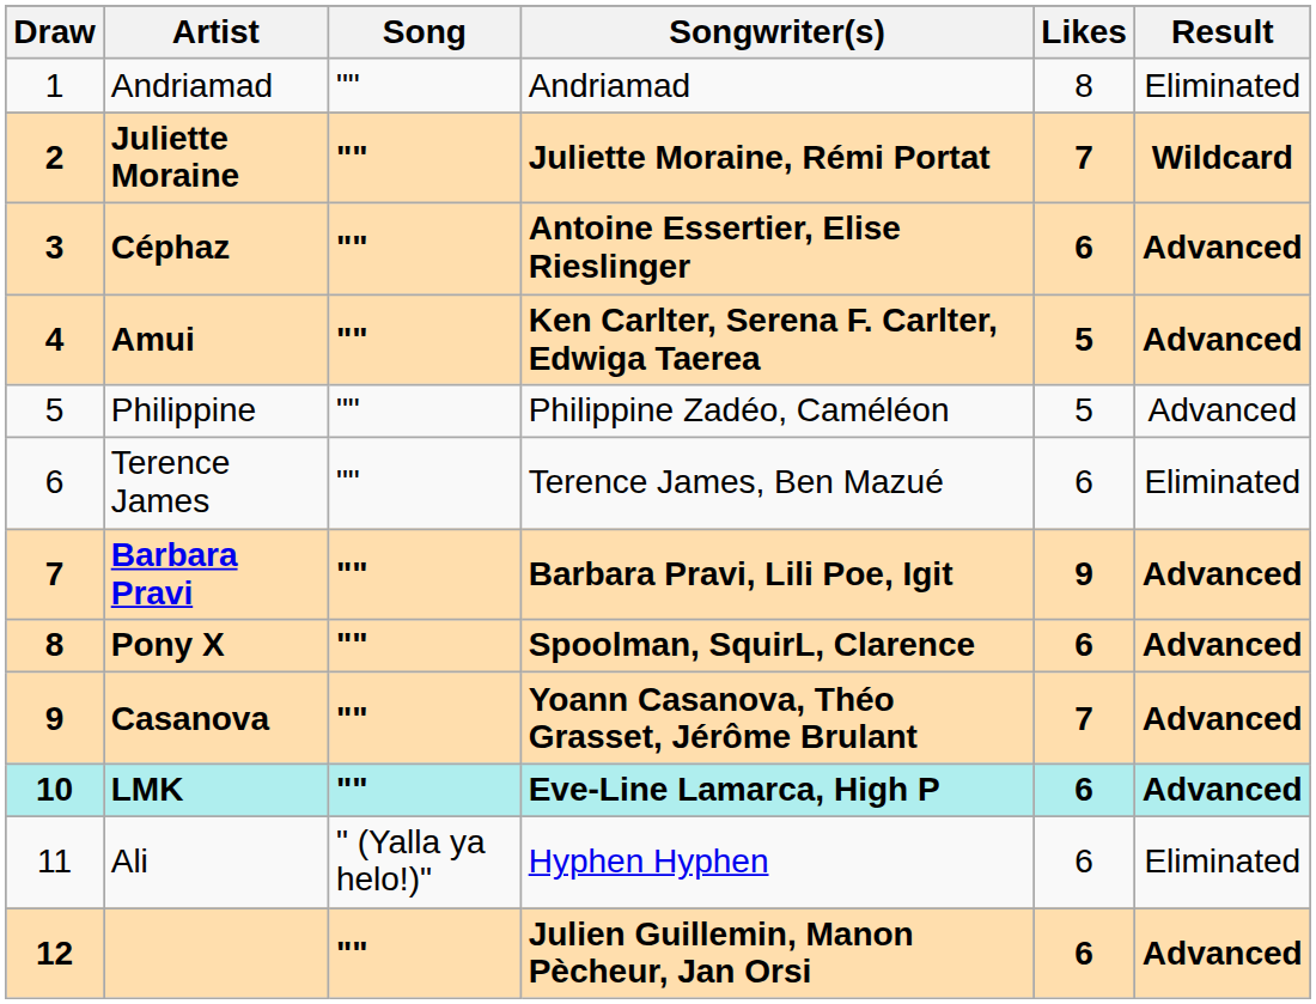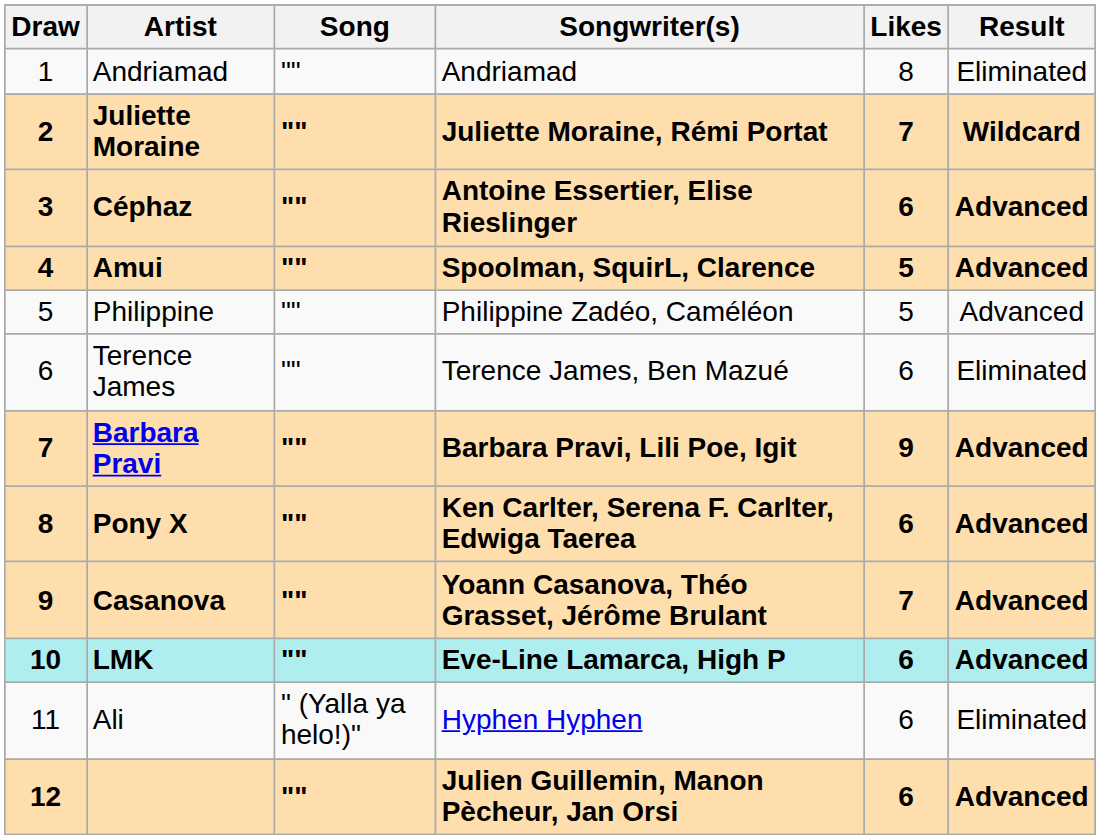Amui | Songwriter(s): Ken Carlter, Serena F. Carlter, Edwiga Taerea -> Spoolman, SquirL, Clarence
Pony X | Songwriter(s): Spoolman, SquirL, Clarence -> Ken Carlter, Serena F. Carlter, Edwiga Taerea
